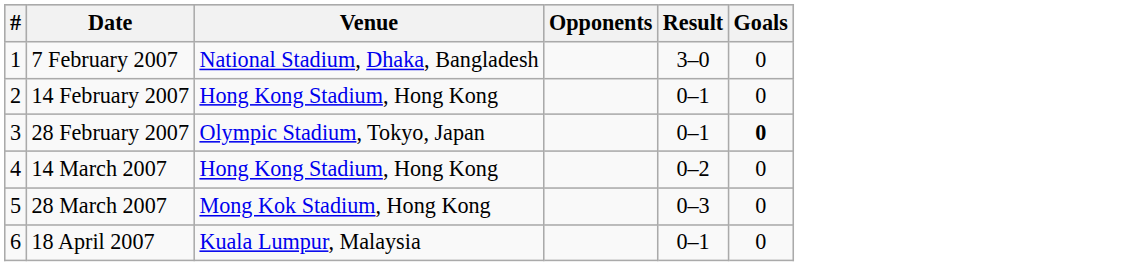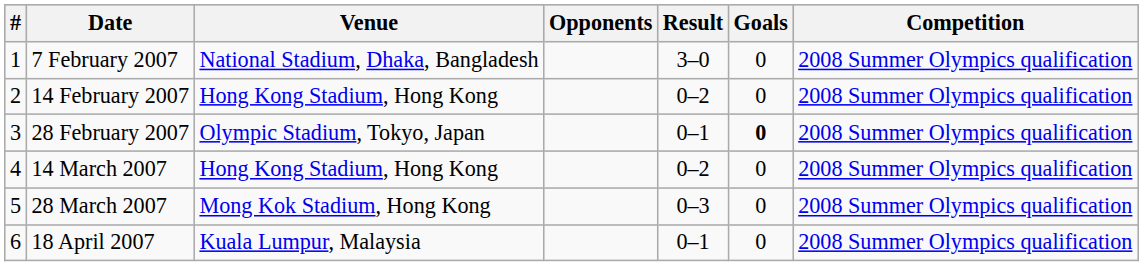+ column: Competition | 2008 Summer Olympics qualification | 2008 Summer Olympics qualification | 2008 Summer Olympics qualification | 2008 Summer Olympics qualification | 2008 Summer Olympics qualification | 2008 Summer Olympics qualification
14 February 2007 | Result: 0–1 -> 0–2
